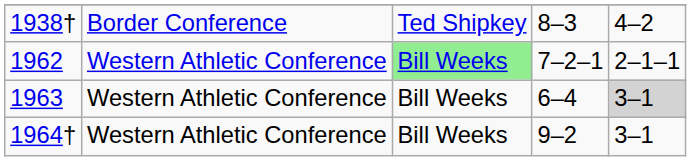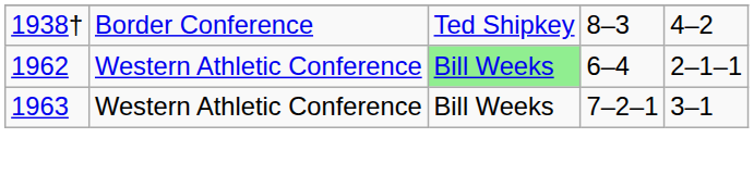1962 | column 4: 7–2–1 -> 6–4
1963 | column 4: 6–4 -> 7–2–1
1963 | column 5: lightgrey background -> no background
- row: 1964† | Western Athletic Conference | Bill Weeks | 9–2 | 3–1
